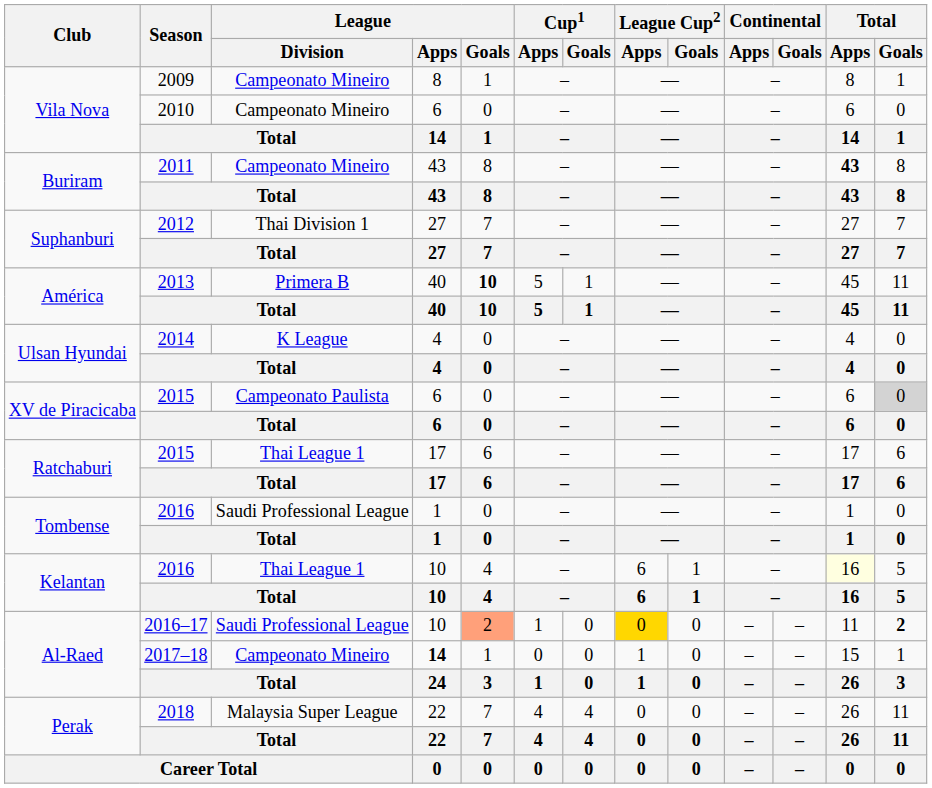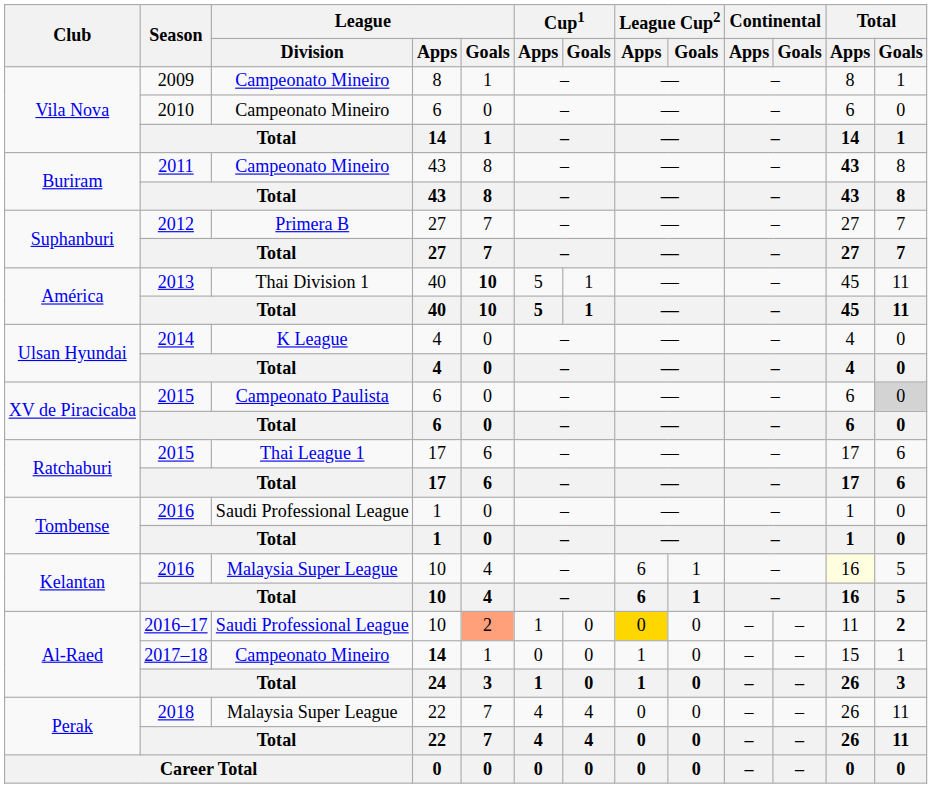Suphanburi / 2012 | League / Division: Thai Division 1 -> Primera B
América / 2013 | League / Division: Primera B -> Thai Division 1
Kelantan / 2016 | League / Division: Thai League 1 -> Malaysia Super League
